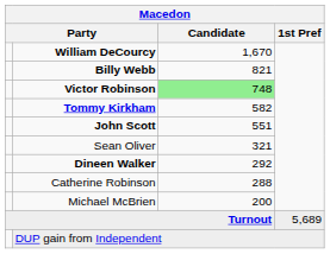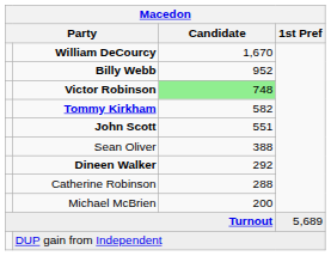Billy Webb | Candidate: 821 -> 952
Sean Oliver | Candidate: 321 -> 388
